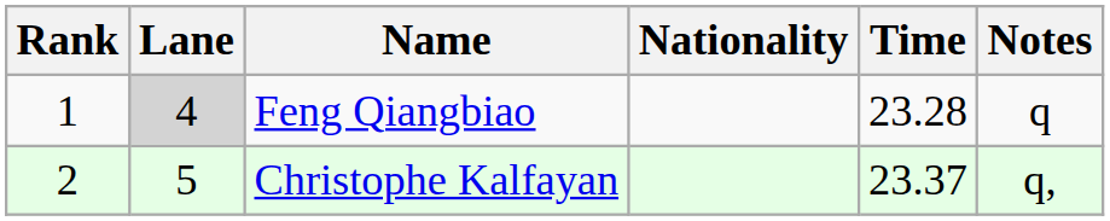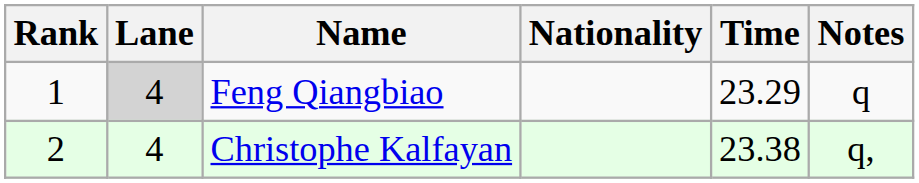Feng Qiangbiao | Time: 23.28 -> 23.29
Christophe Kalfayan | Lane: 5 -> 4
Christophe Kalfayan | Time: 23.37 -> 23.38
